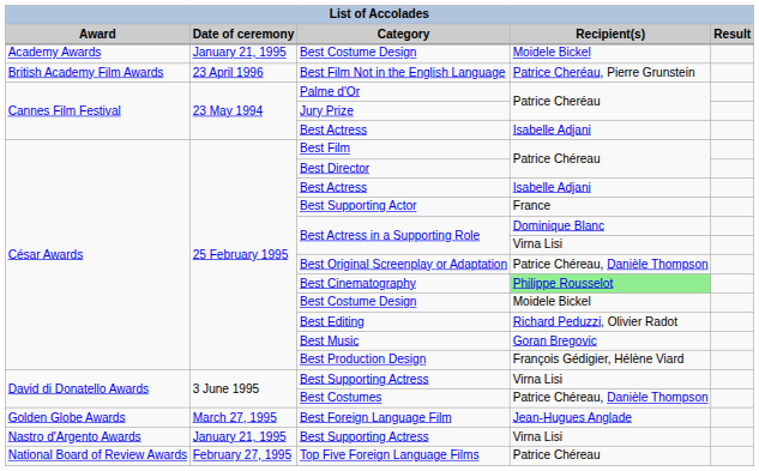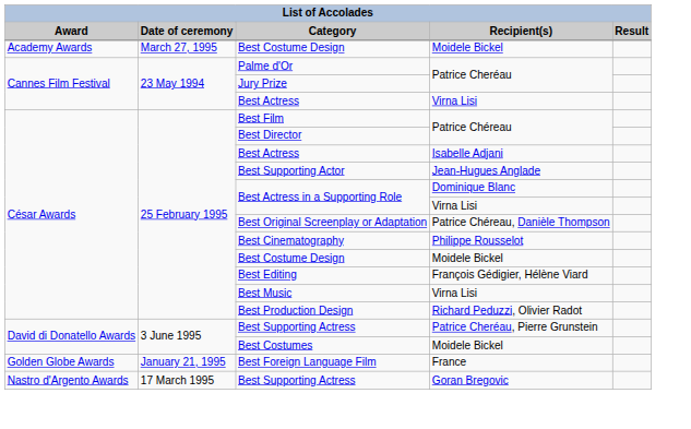Academy Awards / Best Costume Design | Date of ceremony: January 21, 1995 -> March 27, 1995
- row: British Academy Film Awards | 23 April 1996 | Best Film Not in the English Language | Patrice Cheréau, Pierre Grunstein
Cannes Film Festival / Best Actress | Recipient(s): Isabelle Adjani -> Virna Lisi
Best Supporting Actor | Recipient(s): France -> Jean-Hugues Anglade
Best Cinematography | Recipient(s): lightgreen background -> no background
Best Editing | Recipient(s): Richard Peduzzi, Olivier Radot -> François Gédigier, Hélène Viard
Best Music | Recipient(s): Goran Bregovic -> Virna Lisi
Best Production Design | Recipient(s): François Gédigier, Hélène Viard -> Richard Peduzzi, Olivier Radot
David di Donatello Awards / Best Supporting Actress | Recipient(s): Virna Lisi -> Patrice Cheréau, Pierre Grunstein
Best Costumes | Recipient(s): Patrice Chéreau, Danièle Thompson -> Moidele Bickel
Best Foreign Language Film | Date of ceremony: March 27, 1995 -> January 21, 1995
Best Foreign Language Film | Recipient(s): Jean-Hugues Anglade -> France
Nastro d'Argento Awards / Best Supporting Actress | Date of ceremony: January 21, 1995 -> 17 March 1995
Nastro d'Argento Awards / Best Supporting Actress | Recipient(s): Virna Lisi -> Goran Bregovic
- row: National Board of Review Awards | February 27, 1995 | Top Five Foreign Language Films | Patrice Chéreau
